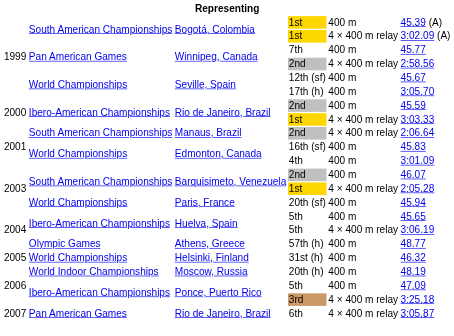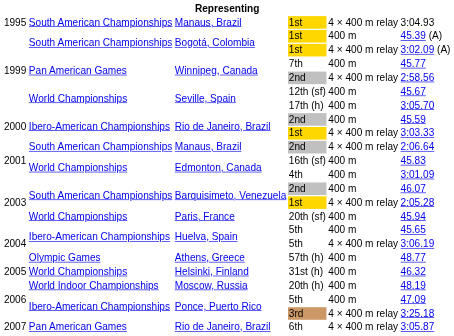+ row: 1995 | South American Championships | Manaus, Brazil | 1st | 4 × 400 m relay | 3:04.93
